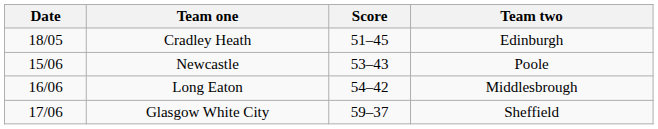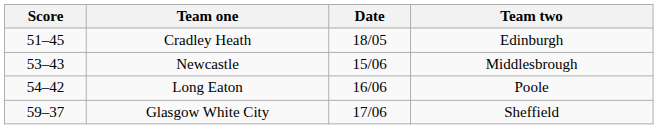columns swapped: Date <-> Score
Newcastle | Team two: Poole -> Middlesbrough
Long Eaton | Team two: Middlesbrough -> Poole
